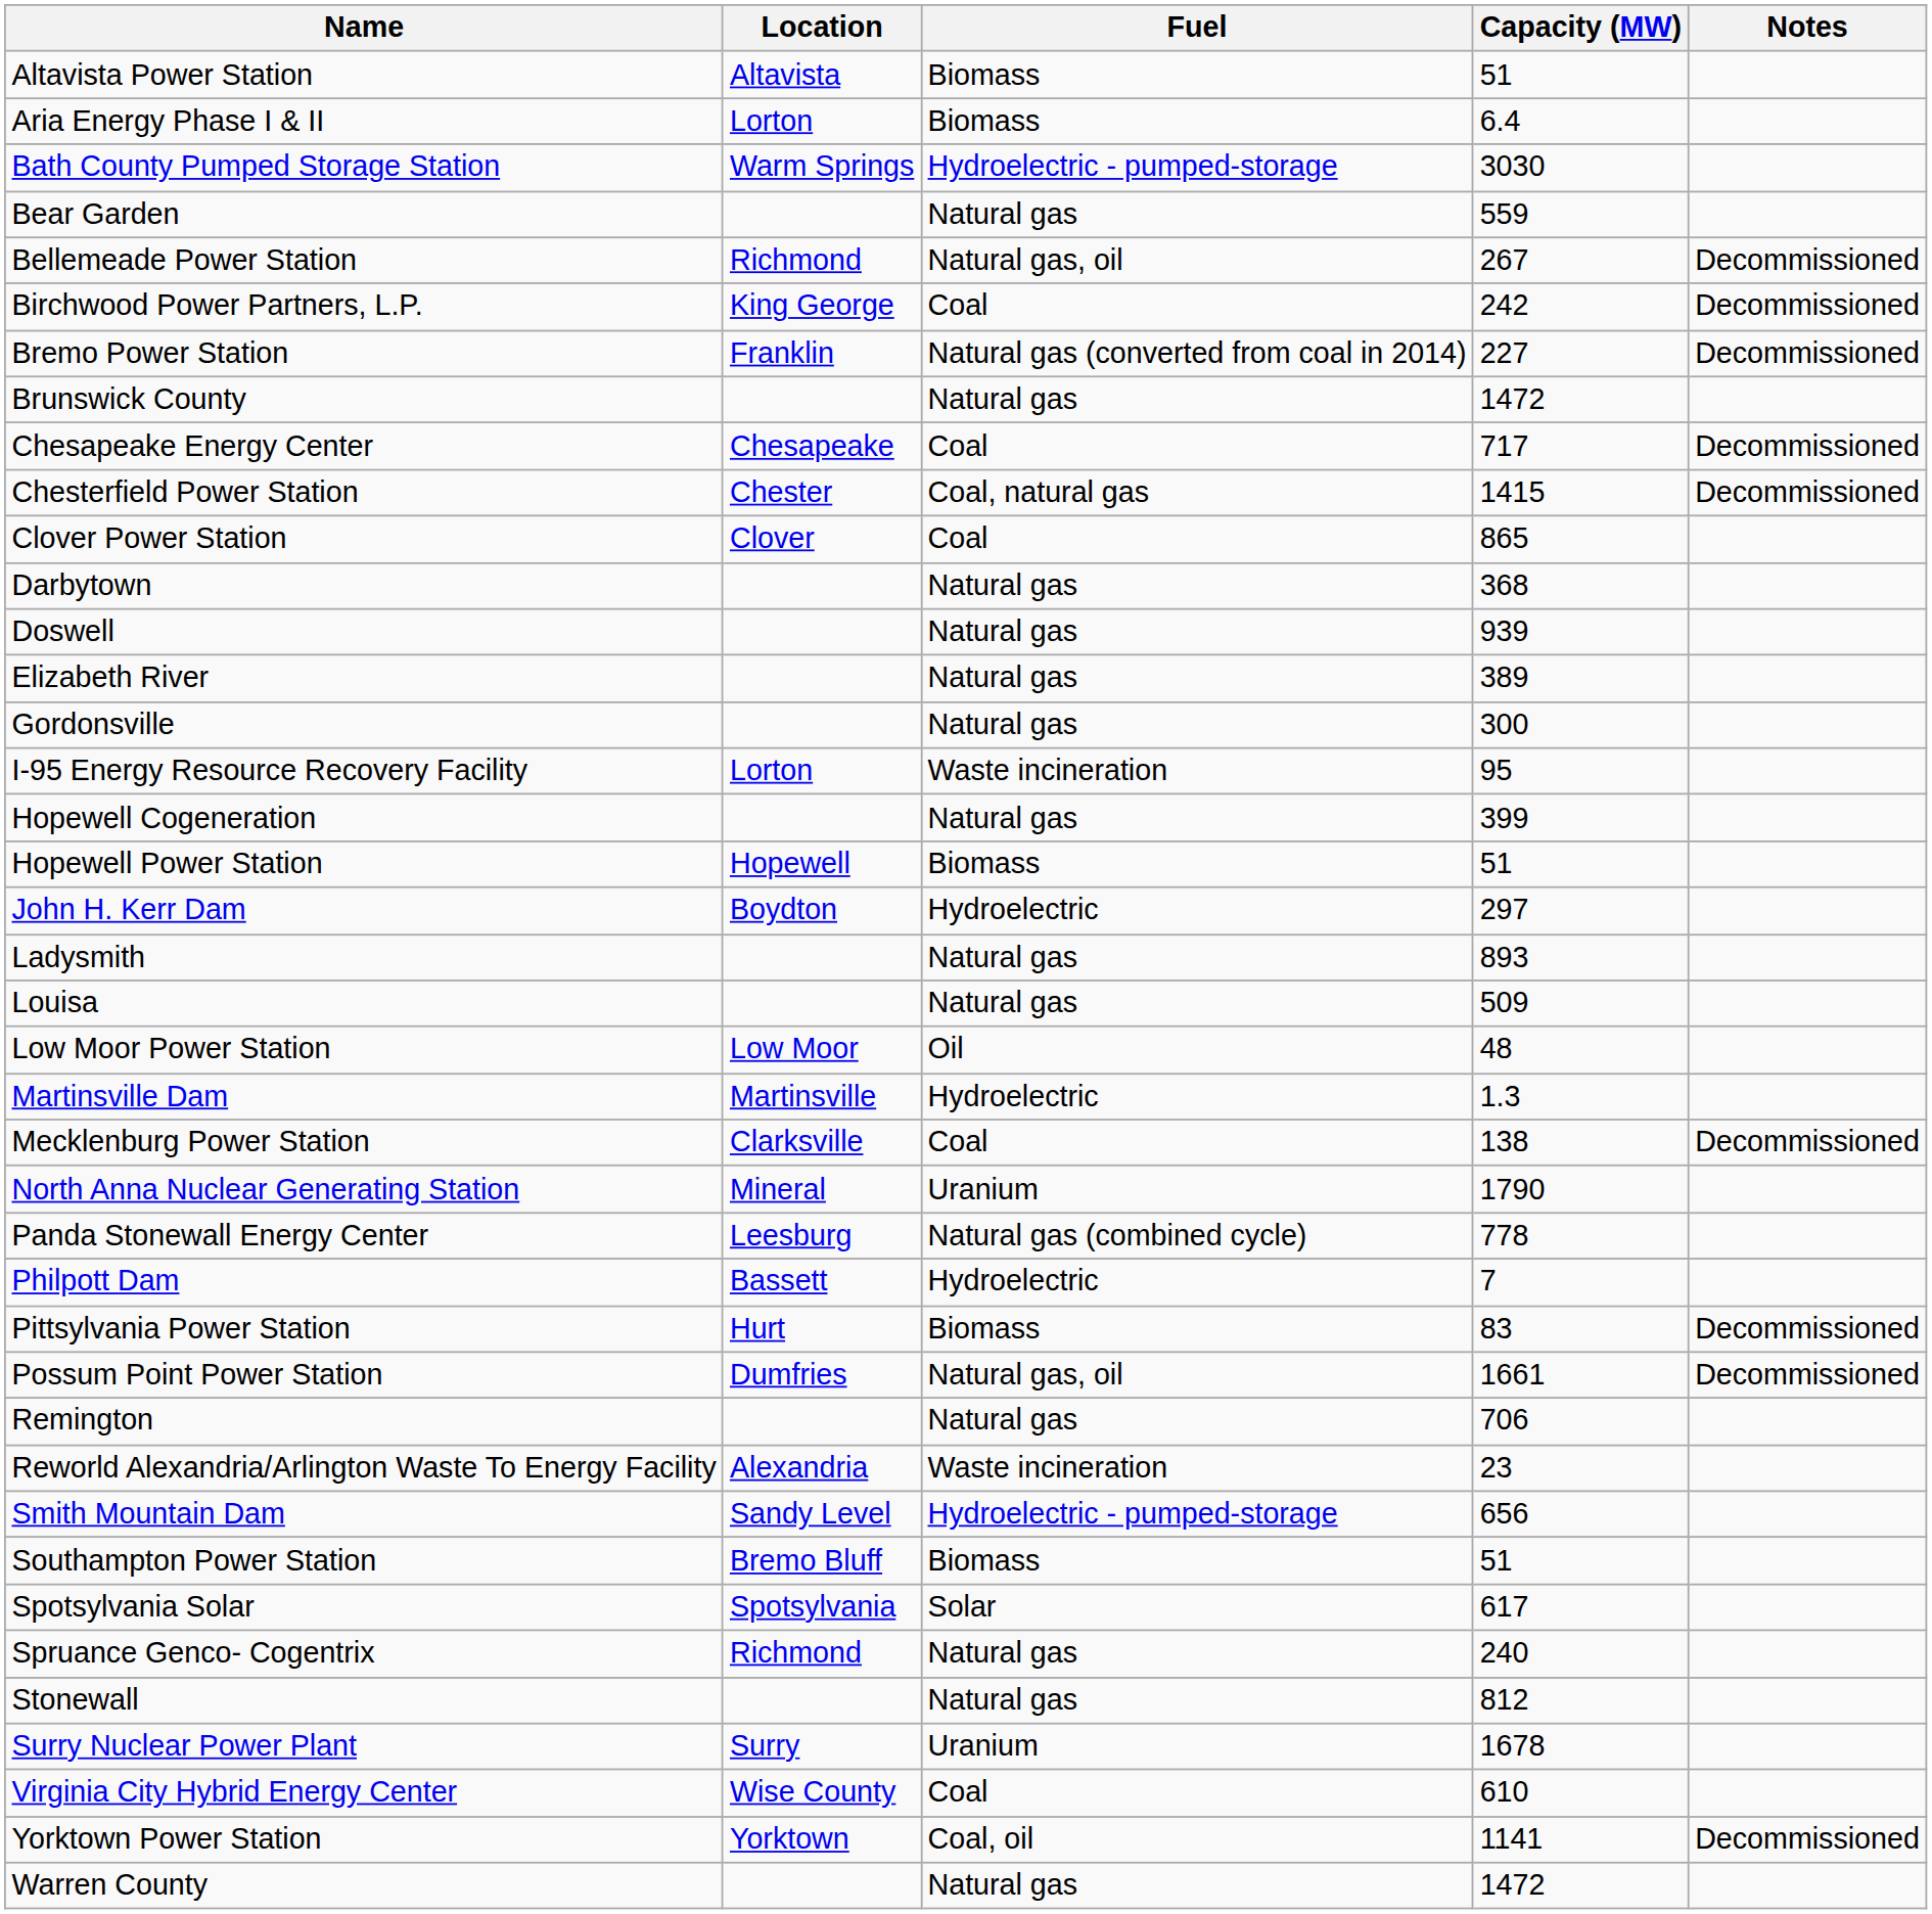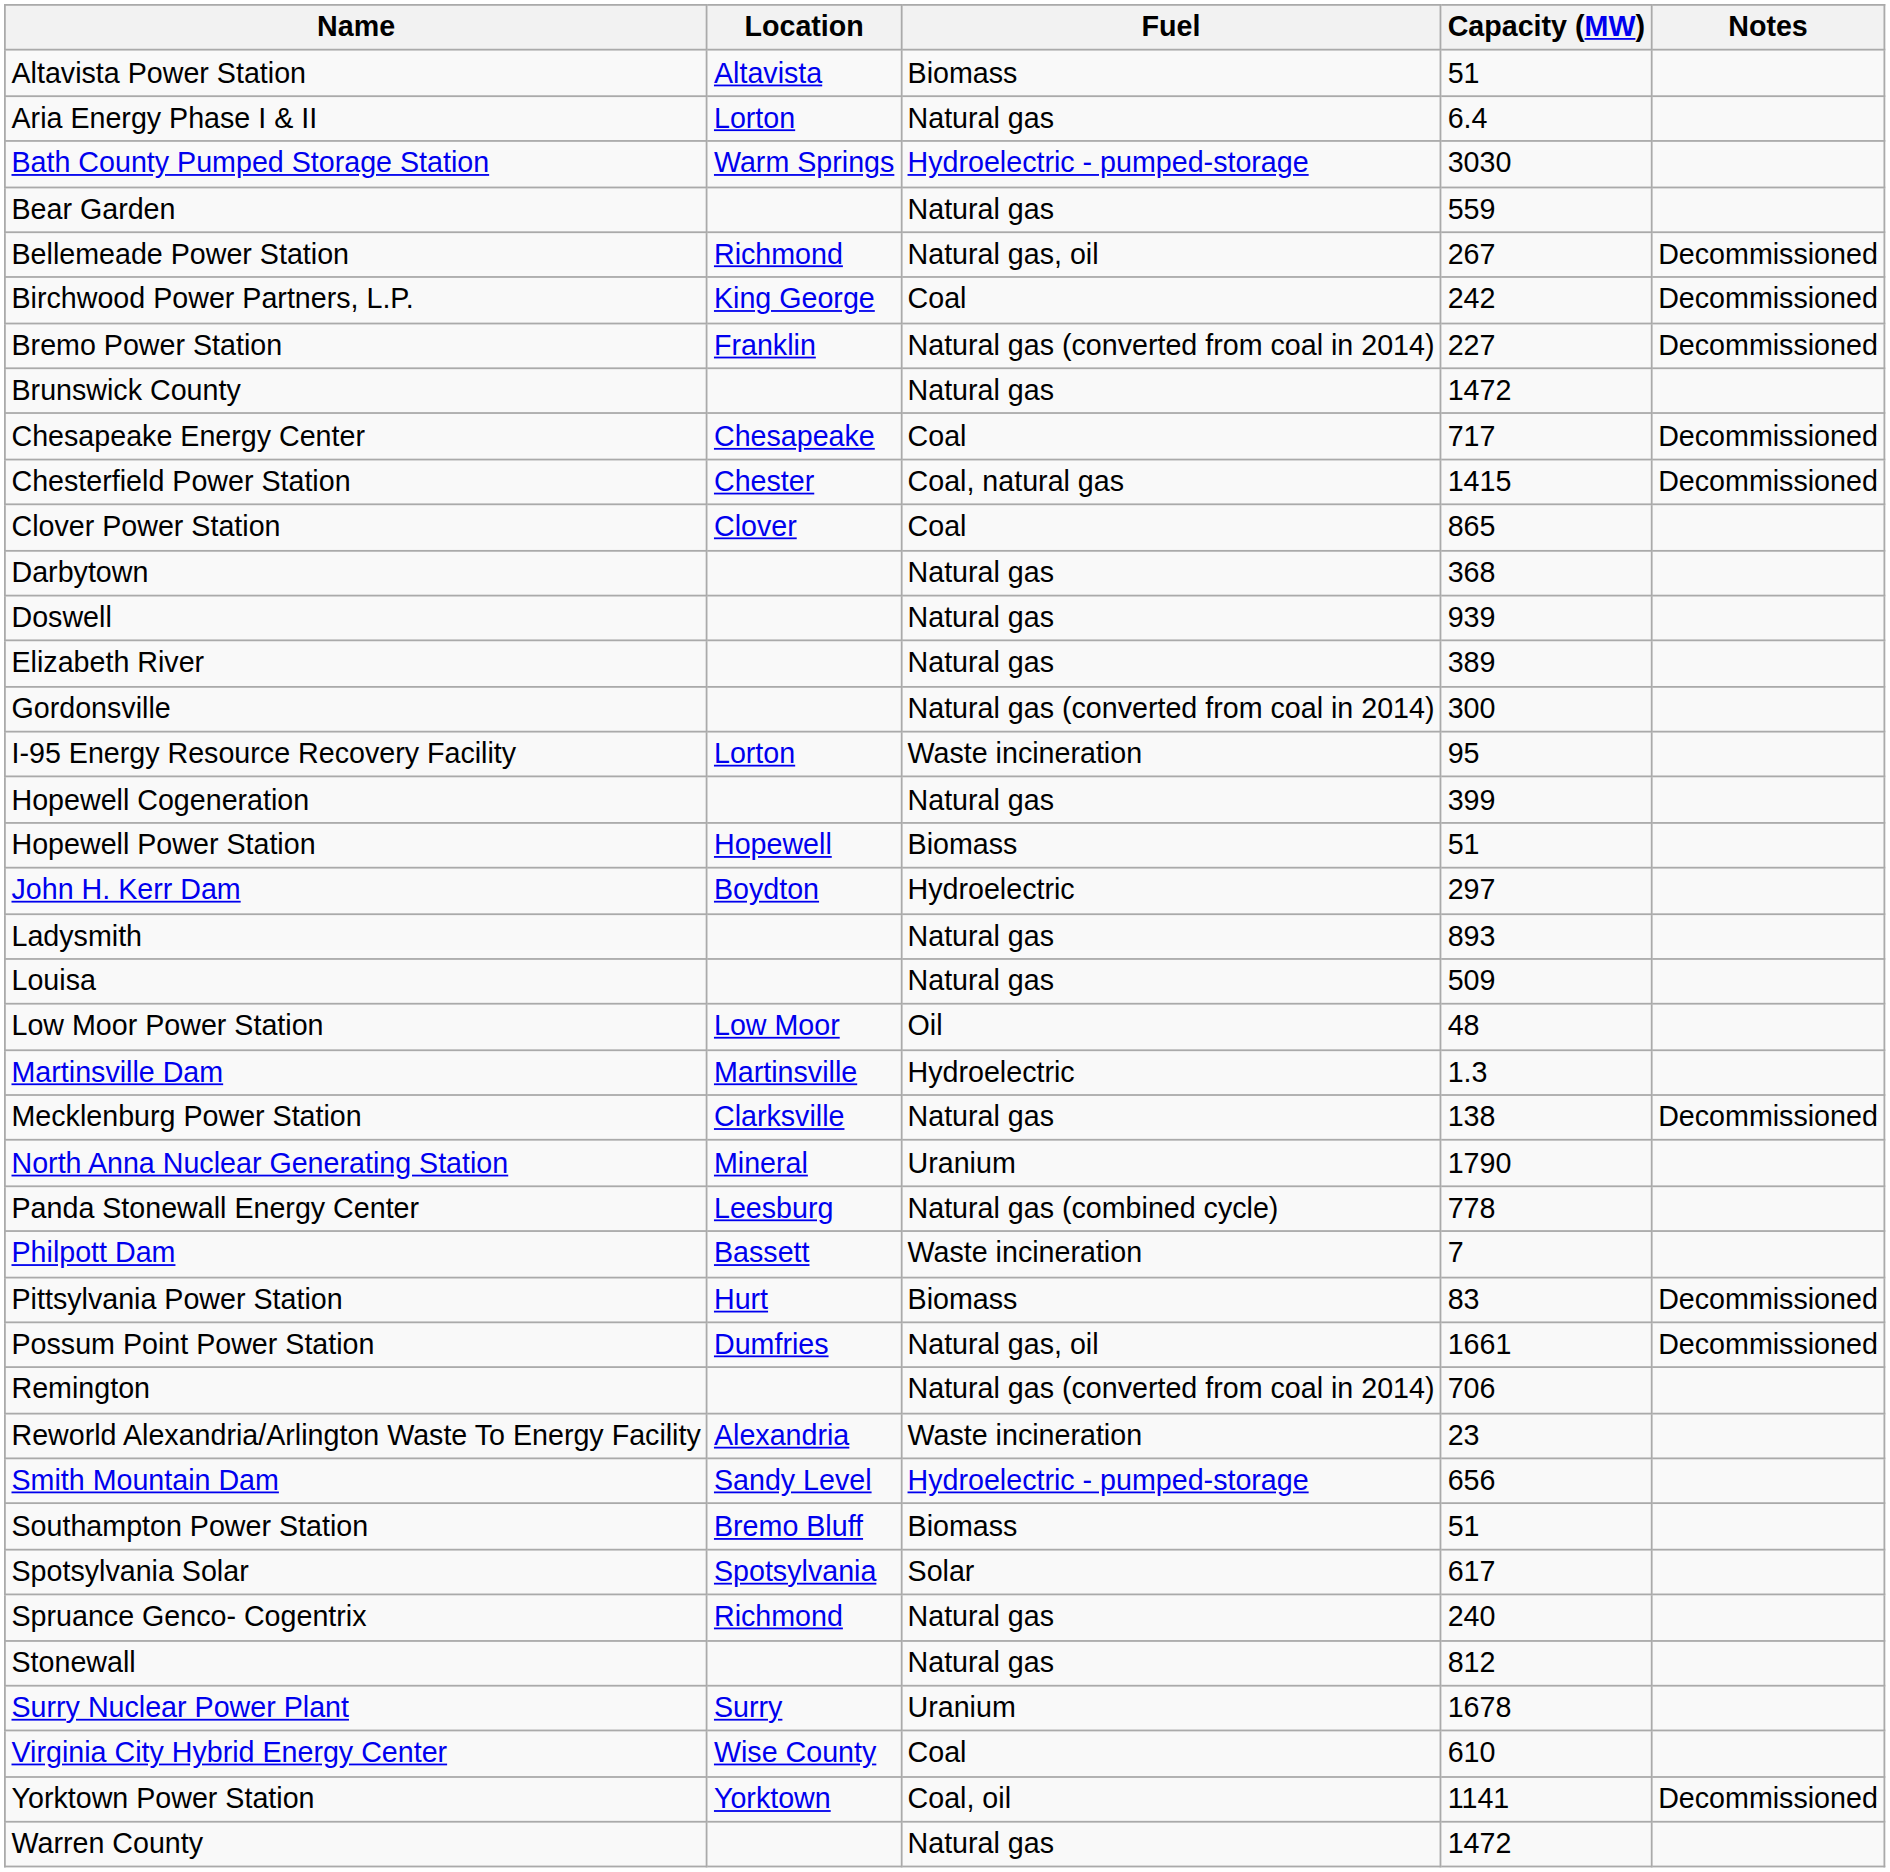Aria Energy Phase I & II | Fuel: Biomass -> Natural gas
Gordonsville | Fuel: Natural gas -> Natural gas (converted from coal in 2014)
Mecklenburg Power Station | Fuel: Coal -> Natural gas
Philpott Dam | Fuel: Hydroelectric -> Waste incineration
Remington | Fuel: Natural gas -> Natural gas (converted from coal in 2014)
